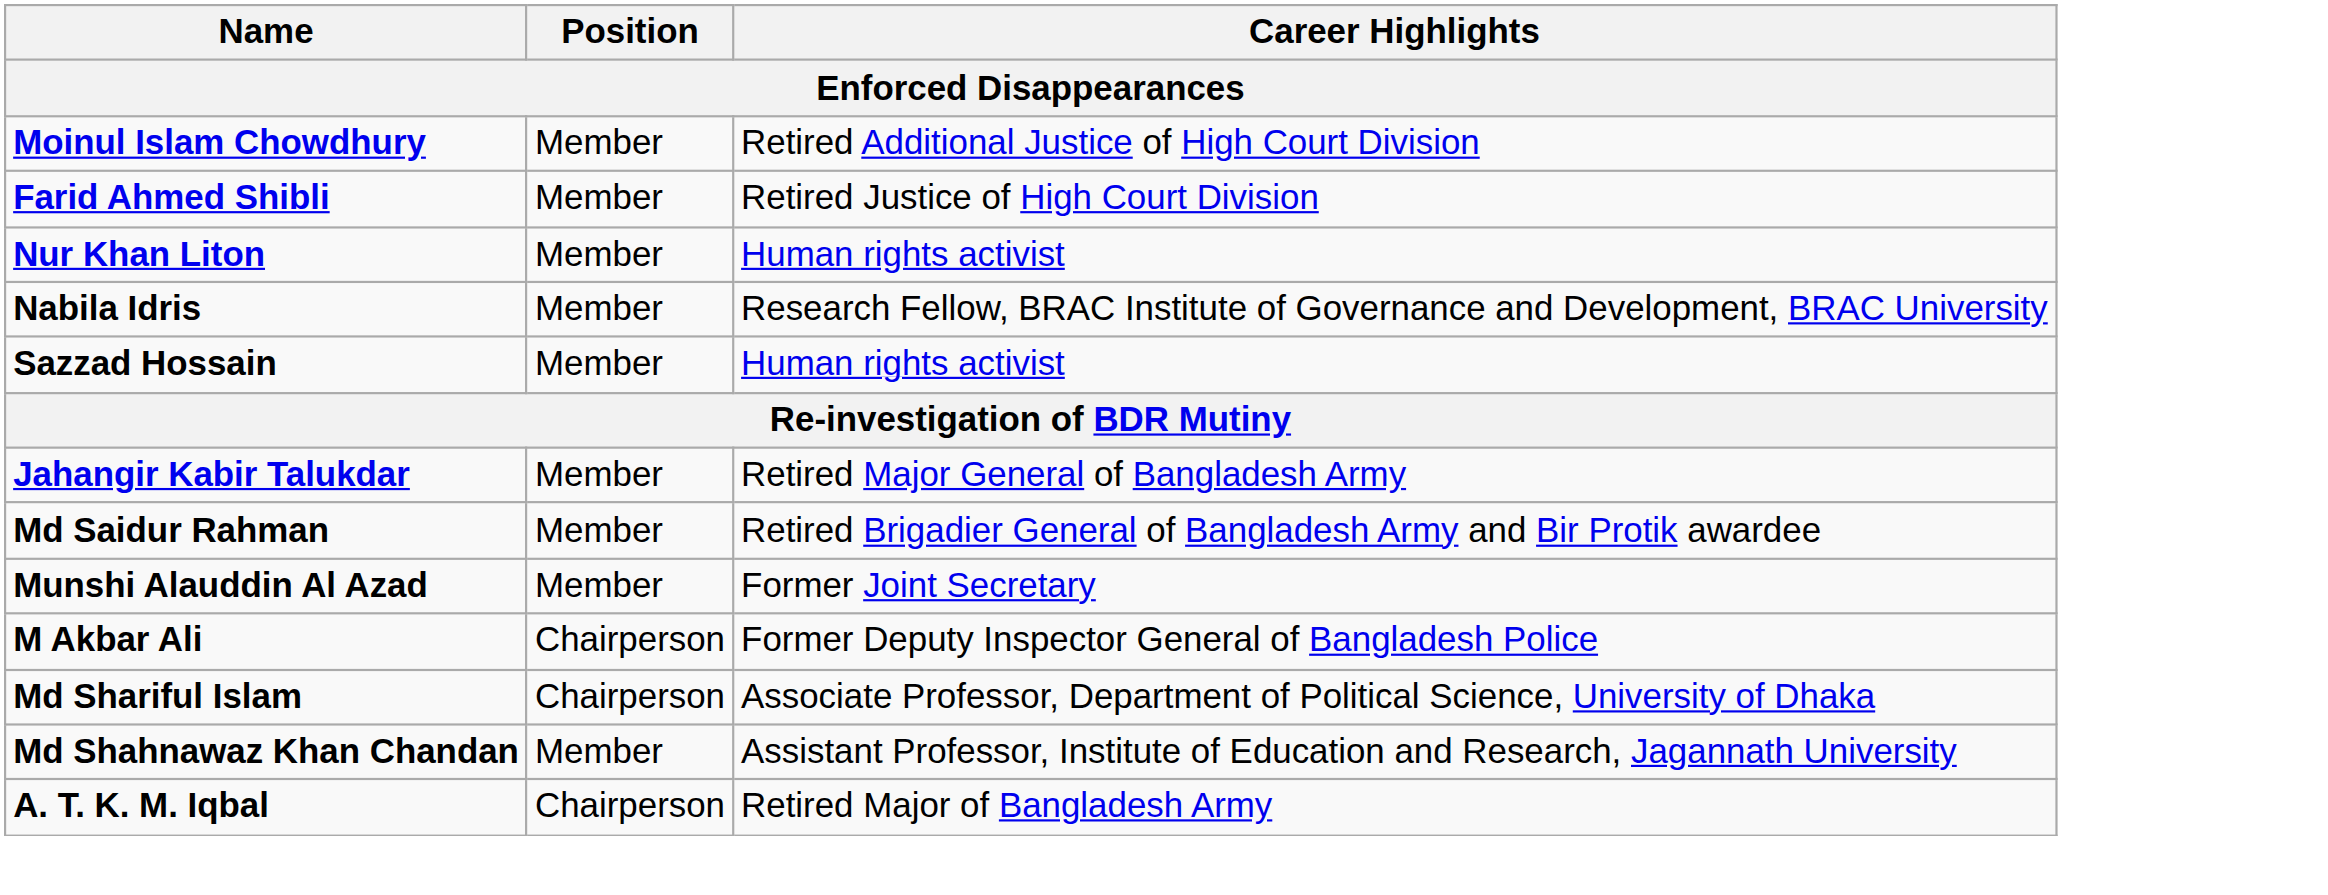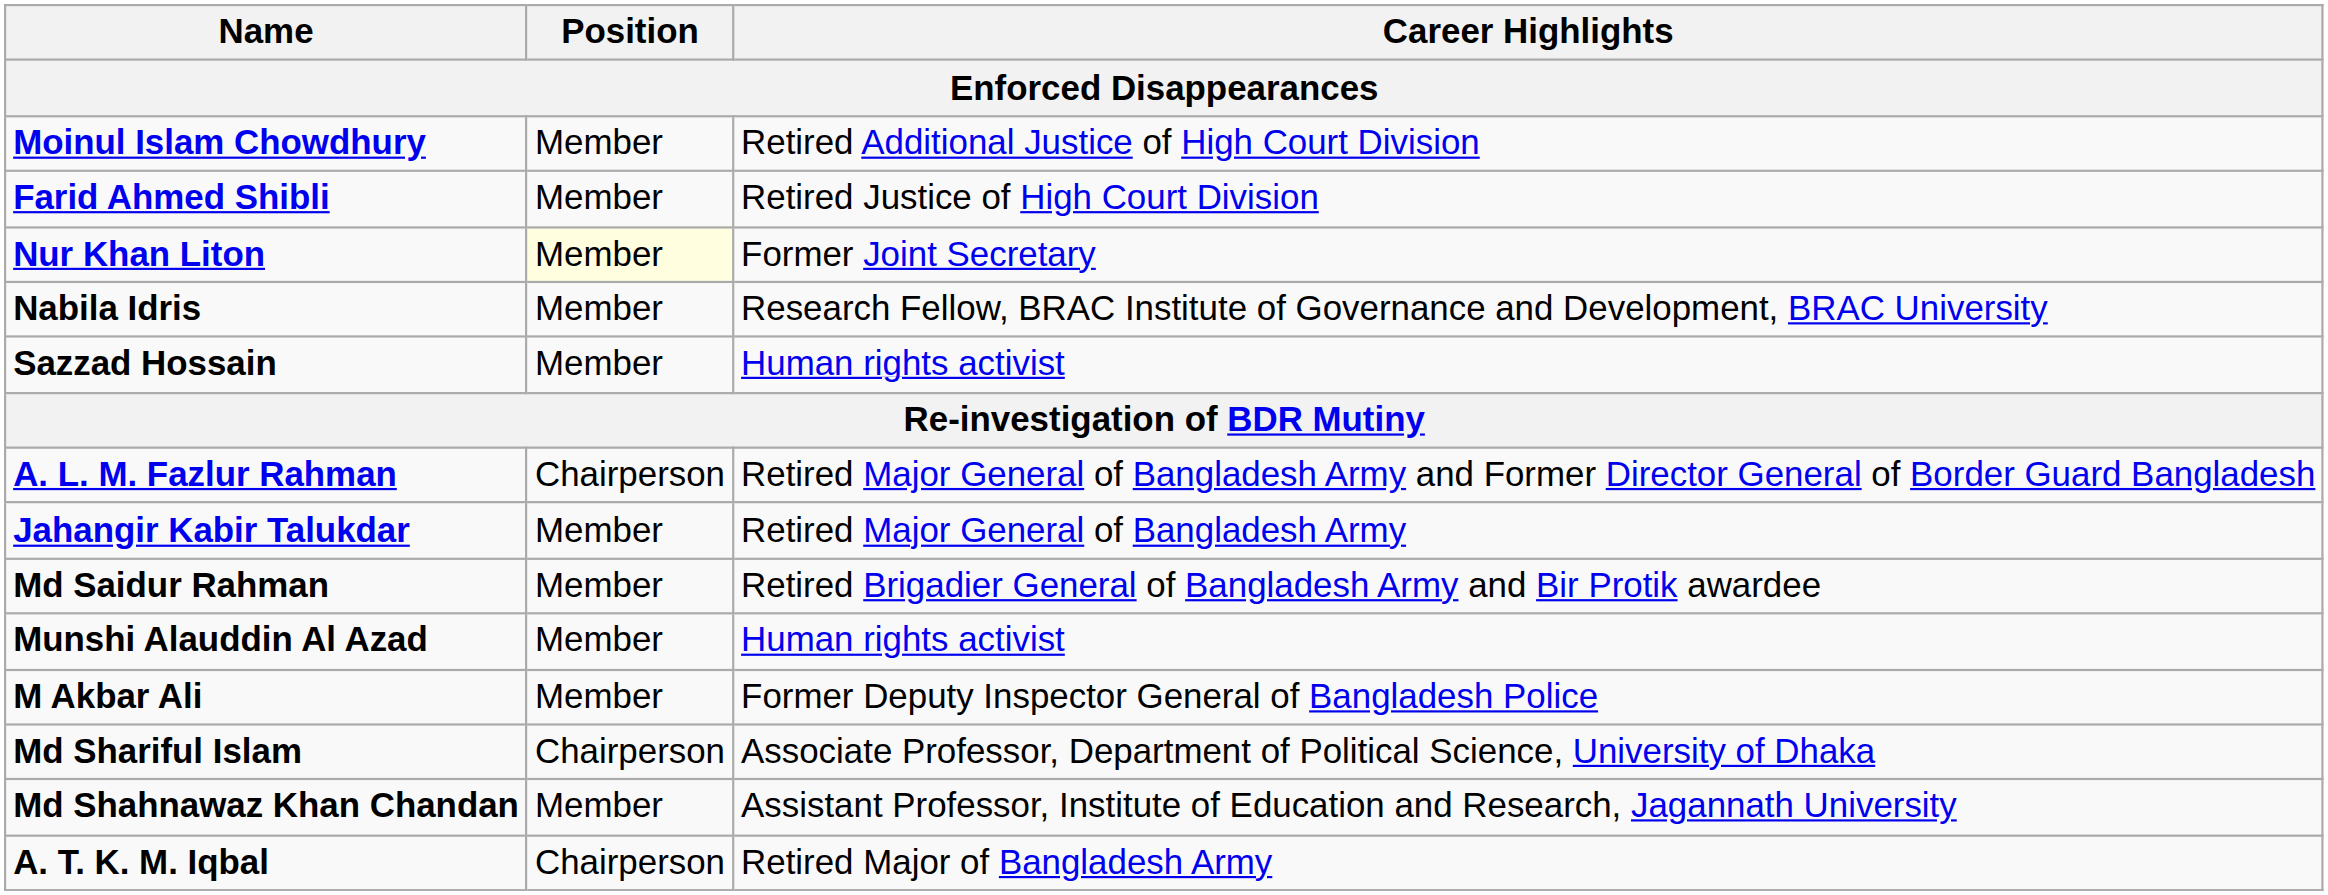Nur Khan Liton | Position: no background -> lightyellow background
Nur Khan Liton | Career Highlights: Human rights activist -> Former Joint Secretary
+ row: A. L. M. Fazlur Rahman | Chairperson | Retired Major General of Bangladesh Army and Former Director General of Border Guard Bangladesh
Munshi Alauddin Al Azad | Career Highlights: Former Joint Secretary -> Human rights activist
M Akbar Ali | Position: Chairperson -> Member
